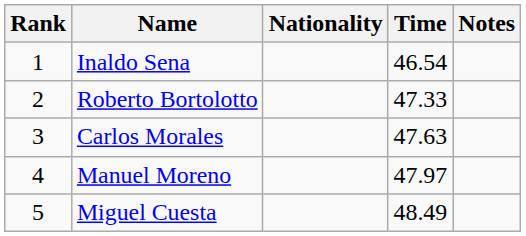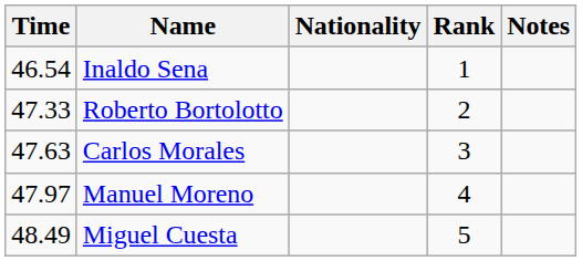columns swapped: Rank <-> Time
